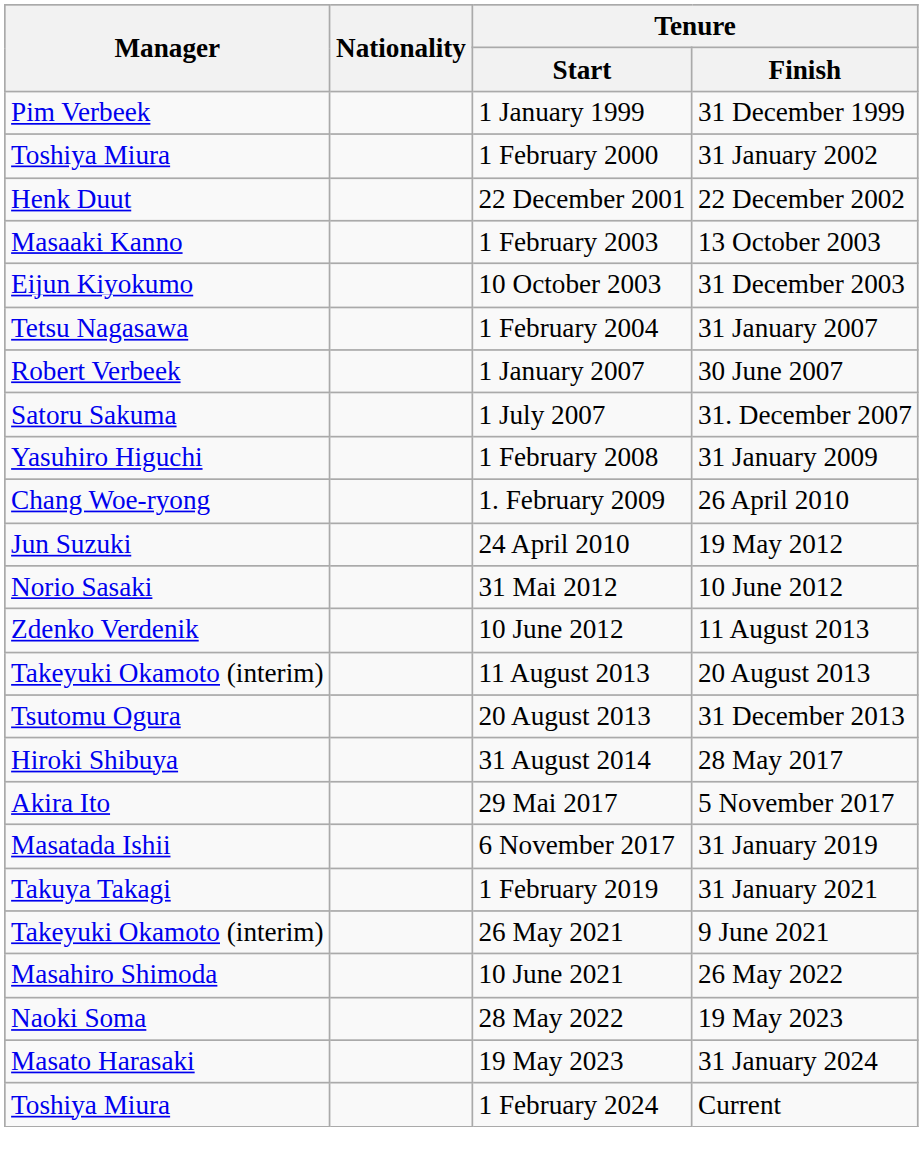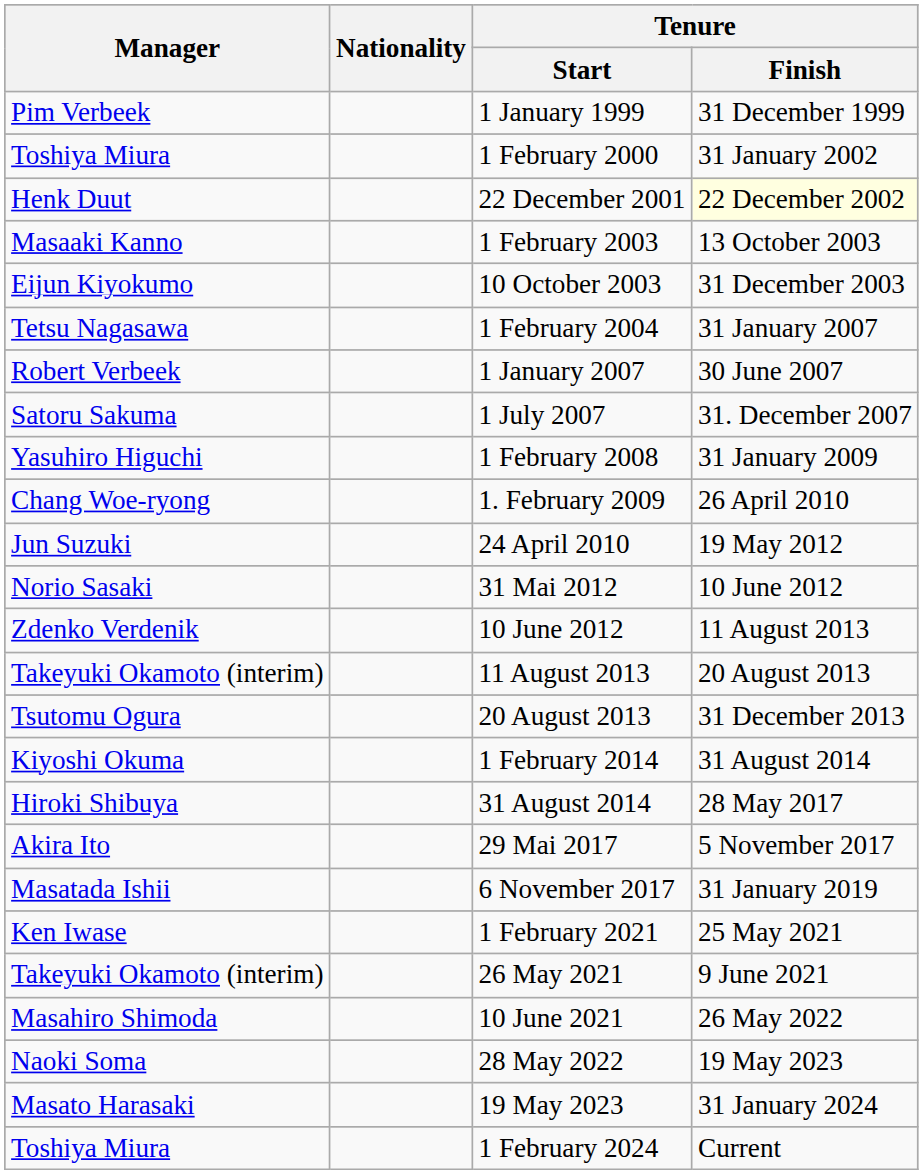22 December 2001 | Tenure / Finish: no background -> lightyellow background
+ row: Kiyoshi Okuma | 1 February 2014 | 31 August 2014
- row: Takuya Takagi | 1 February 2019 | 31 January 2021
+ row: Ken Iwase | 1 February 2021 | 25 May 2021
